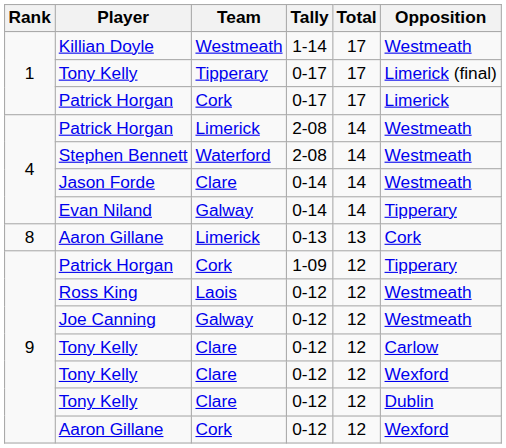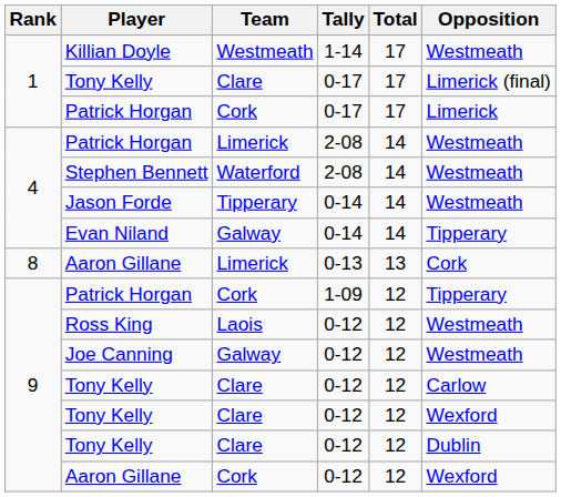Tony Kelly / 0-17 | Team: Tipperary -> Clare
Jason Forde | Team: Clare -> Tipperary
